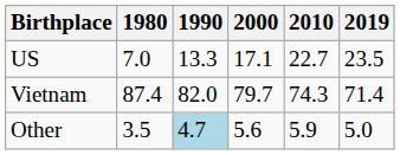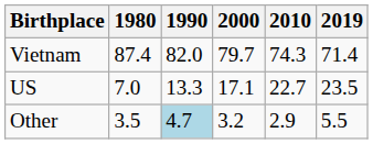rows swapped: Vietnam <-> US
Other | 2000: 5.6 -> 3.2
Other | 2010: 5.9 -> 2.9
Other | 2019: 5.0 -> 5.5
